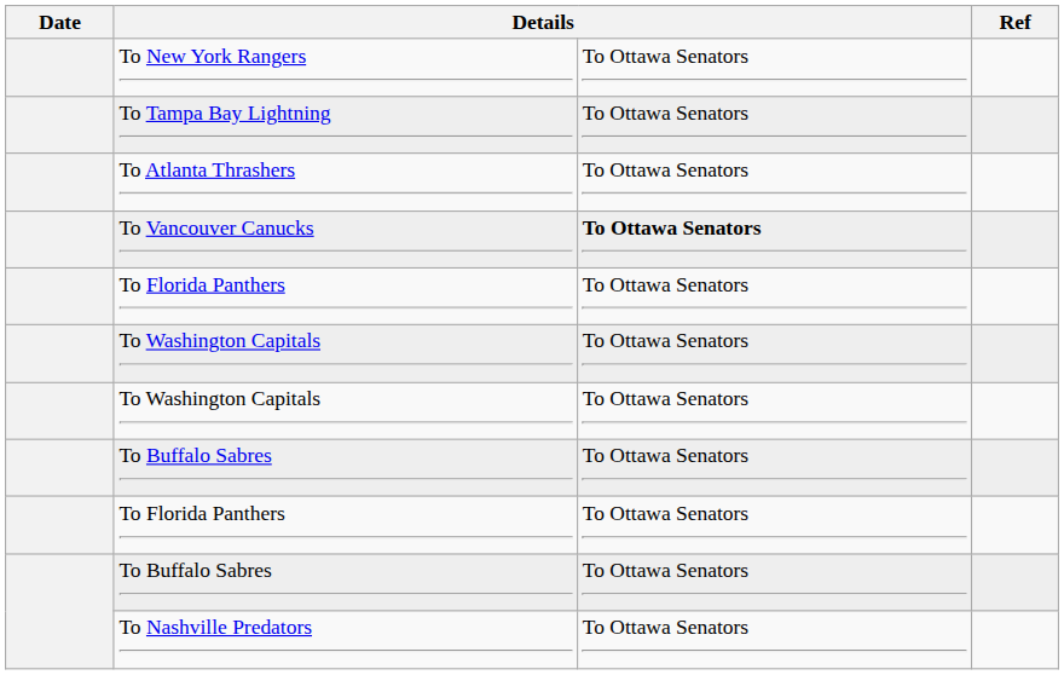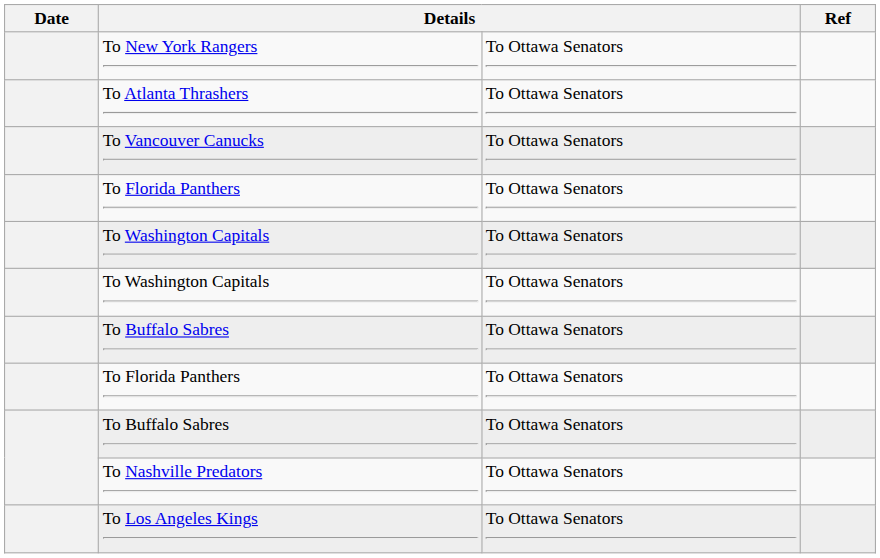- row: To Tampa Bay Lightning | To Ottawa Senators
To Vancouver Canucks | column 3: bold -> normal
+ row: To Los Angeles Kings | To Ottawa Senators
